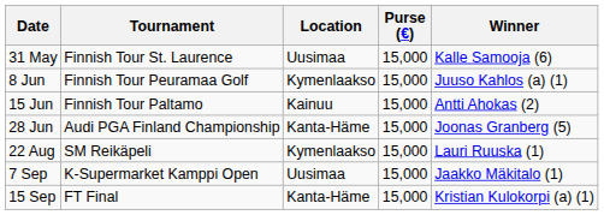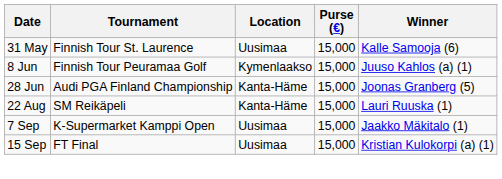- row: 15 Jun | Finnish Tour Paltamo | Kainuu | 15,000 | Antti Ahokas (2)
22 Aug | Location: Kymenlaakso -> Kanta-Häme
15 Sep | Location: Kanta-Häme -> Uusimaa
